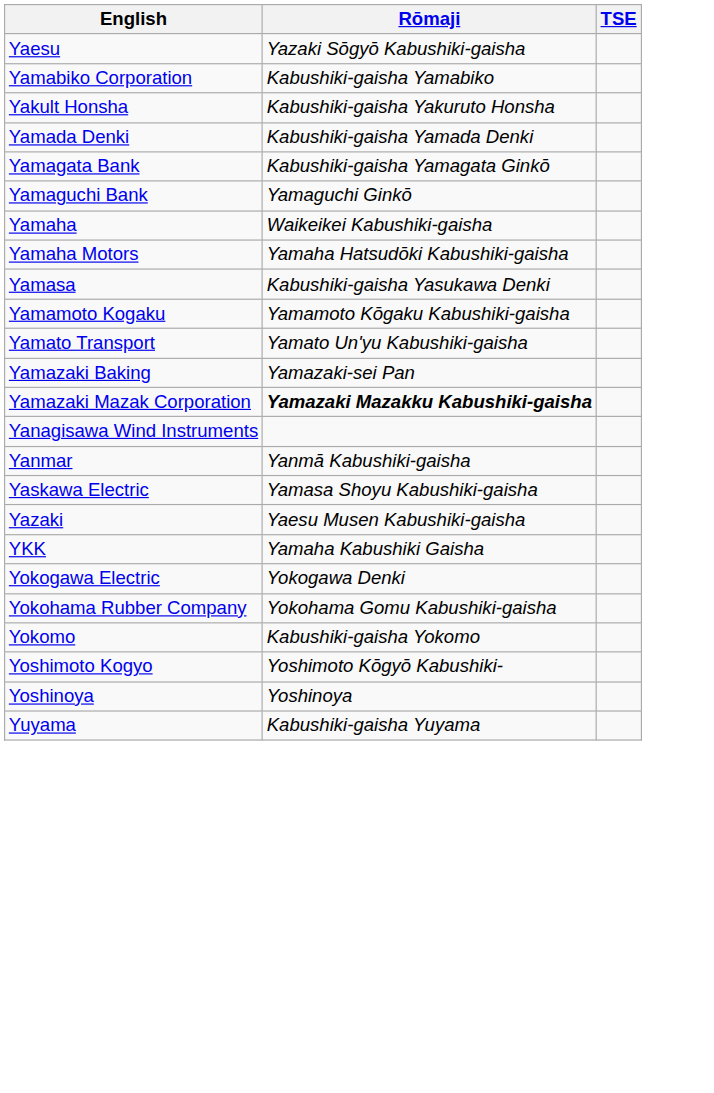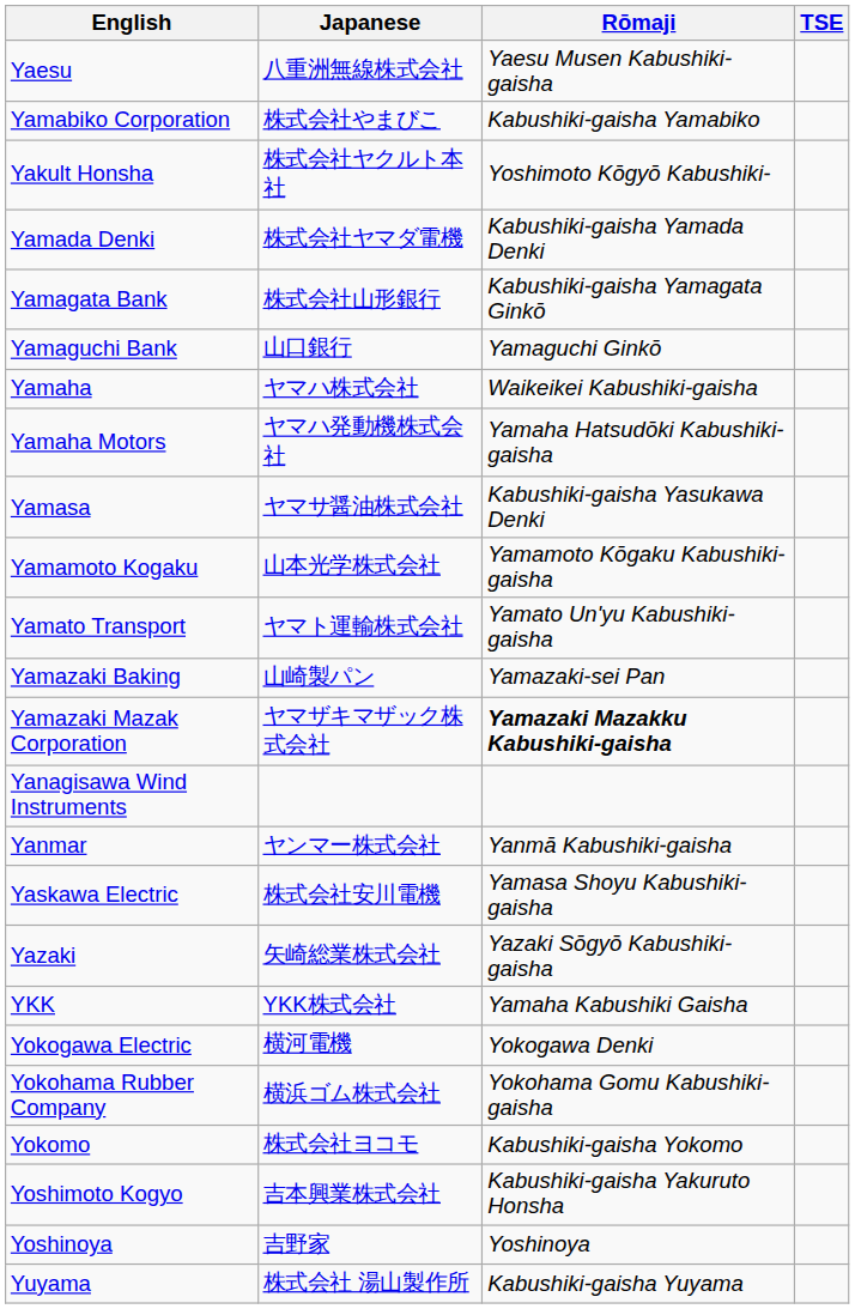+ column: Japanese | 八重洲無線株式会社 | 株式会社やまびこ | 株式会社ヤクルト本社 | 株式会社ヤマダ電機 | 株式会社山形銀行 | 山口銀行 | ヤマハ株式会社 | ヤマハ発動機株式会社 | ヤマサ醤油株式会社 | 山本光学株式会社 | ヤマト運輸株式会社 | 山崎製パン | ヤマザキマザック株式会社 | ヤンマー株式会社 | 株式会社安川電機 | 矢崎総業株式会社 | YKK株式会社 | 横河電機 | 横浜ゴム株式会社 | 株式会社ヨコモ | 吉本興業株式会社 | 吉野家 | 株式会社 湯山製作所
Yaesu | Rōmaji: Yazaki Sōgyō Kabushiki-gaisha -> Yaesu Musen Kabushiki-gaisha
Yakult Honsha | Rōmaji: Kabushiki-gaisha Yakuruto Honsha -> Yoshimoto Kōgyō Kabushiki-
Yazaki | Rōmaji: Yaesu Musen Kabushiki-gaisha -> Yazaki Sōgyō Kabushiki-gaisha
Yoshimoto Kogyo | Rōmaji: Yoshimoto Kōgyō Kabushiki- -> Kabushiki-gaisha Yakuruto Honsha
